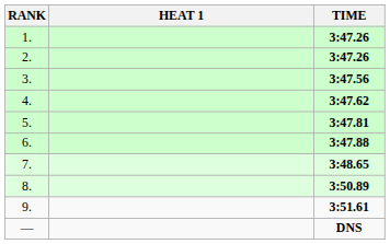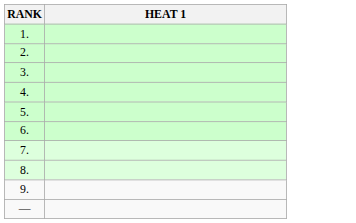- column: TIME | 3:47.26 | 3:47.26 | 3:47.56 | 3:47.62 | 3:47.81 | 3:47.88 | 3:48.65 | 3:50.89 | 3:51.61 | DNS
